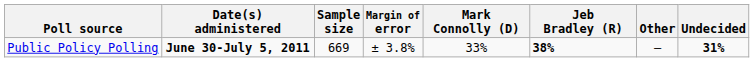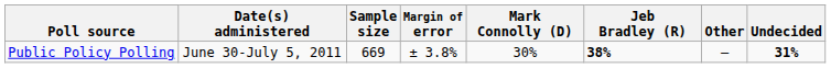Public Policy Polling | Date(s) administered: bold -> normal
Public Policy Polling | Mark Connolly (D): 33% -> 30%
